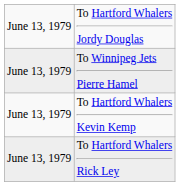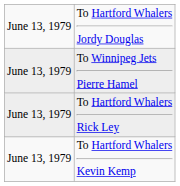rows swapped: To Hartford Whalers Kevin Kemp <-> To Hartford Whalers Rick Ley
